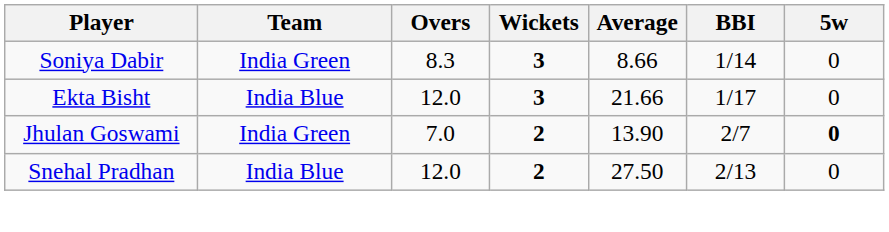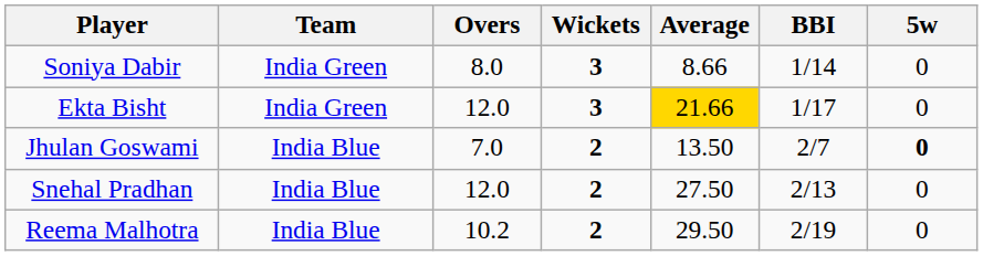Soniya Dabir | Overs: 8.3 -> 8.0
Ekta Bisht | Team: India Blue -> India Green
Ekta Bisht | Average: no background -> gold background
Jhulan Goswami | Team: India Green -> India Blue
Jhulan Goswami | Average: 13.90 -> 13.50
+ row: Reema Malhotra | India Blue | 10.2 | 2 | 29.50 | 2/19 | 0
